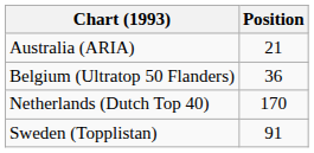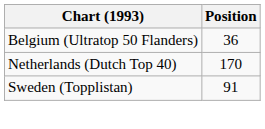- row: Australia (ARIA) | 21
